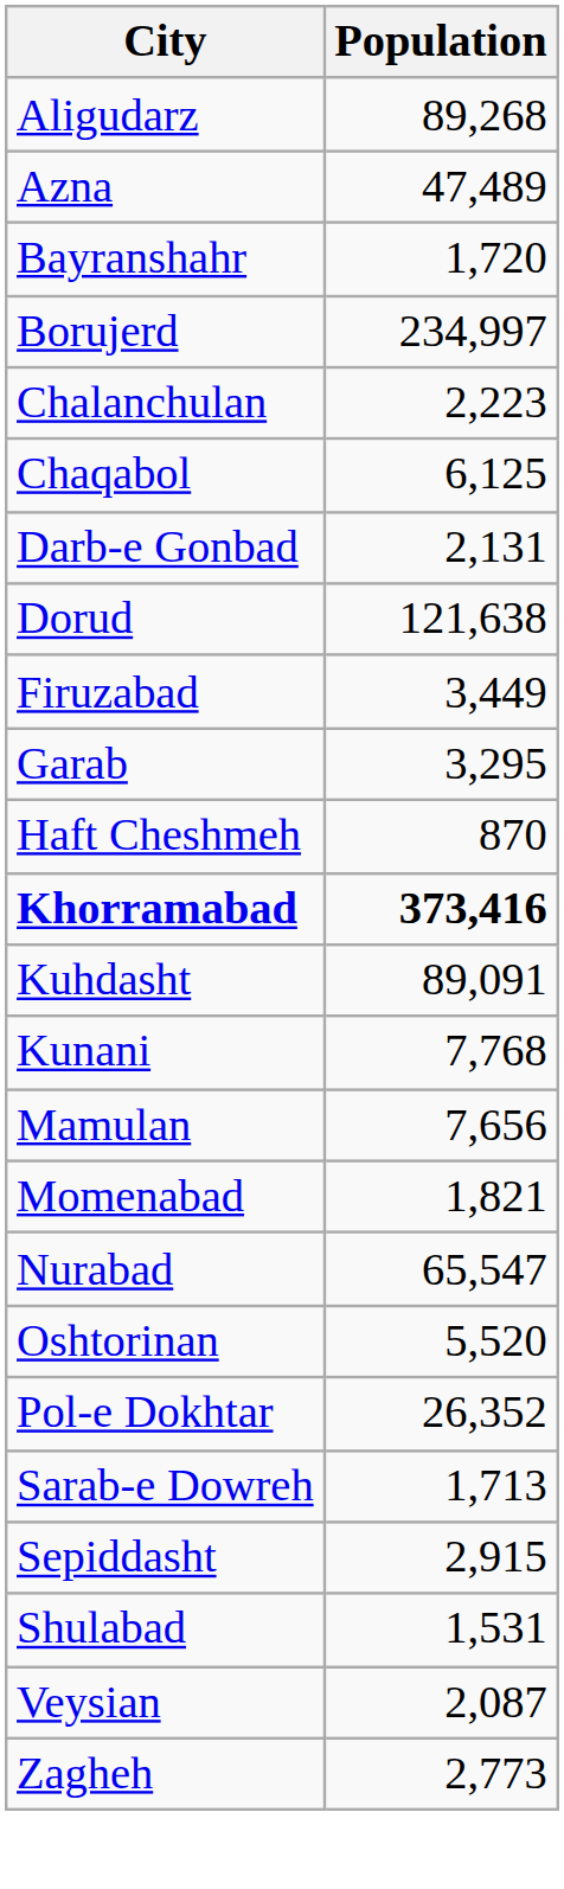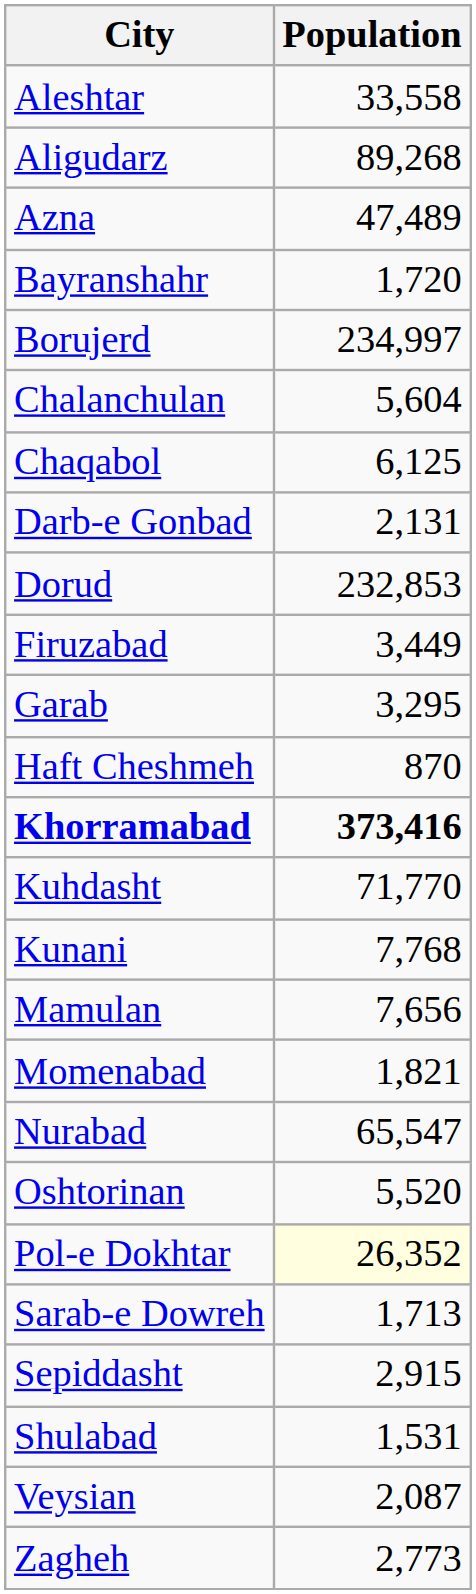+ row: Aleshtar | 33,558
Chalanchulan | Population: 2,223 -> 5,604
Dorud | Population: 121,638 -> 232,853
Kuhdasht | Population: 89,091 -> 71,770
Pol-e Dokhtar | Population: no background -> lightyellow background
